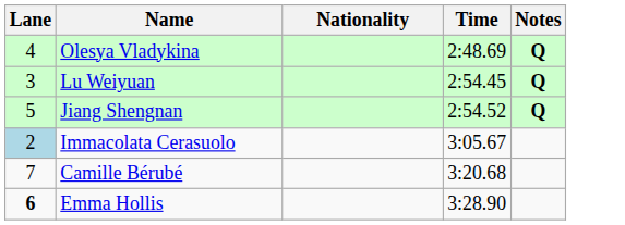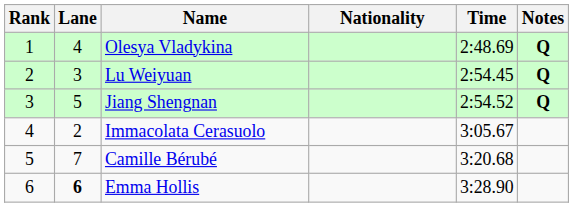+ column: Rank | 1 | 2 | 3 | 4 | 5 | 6
Immacolata Cerasuolo | Lane: lightblue background -> no background
